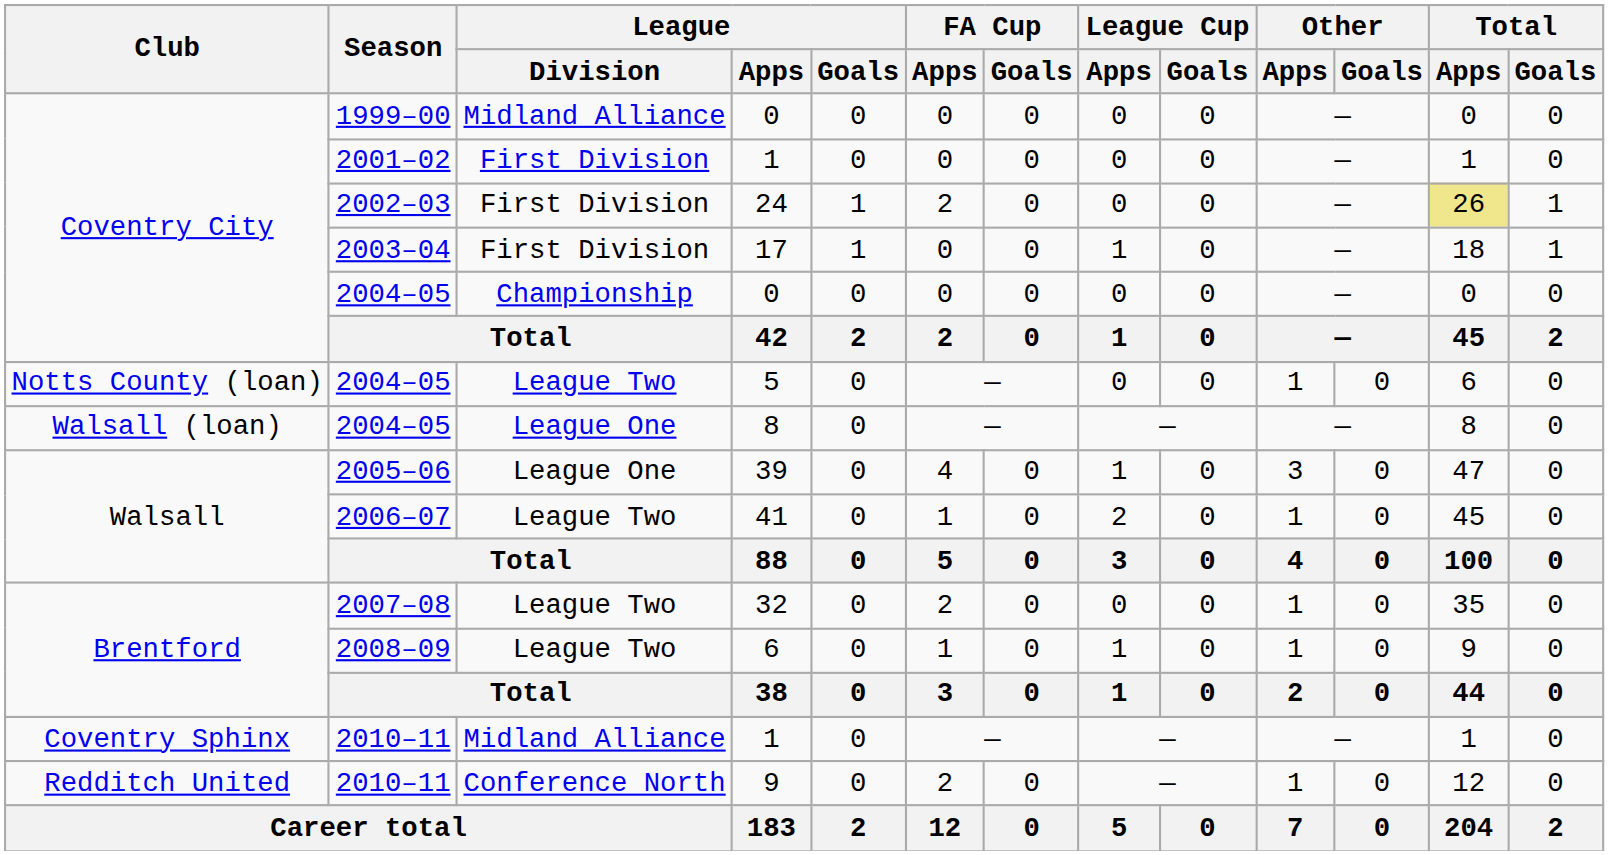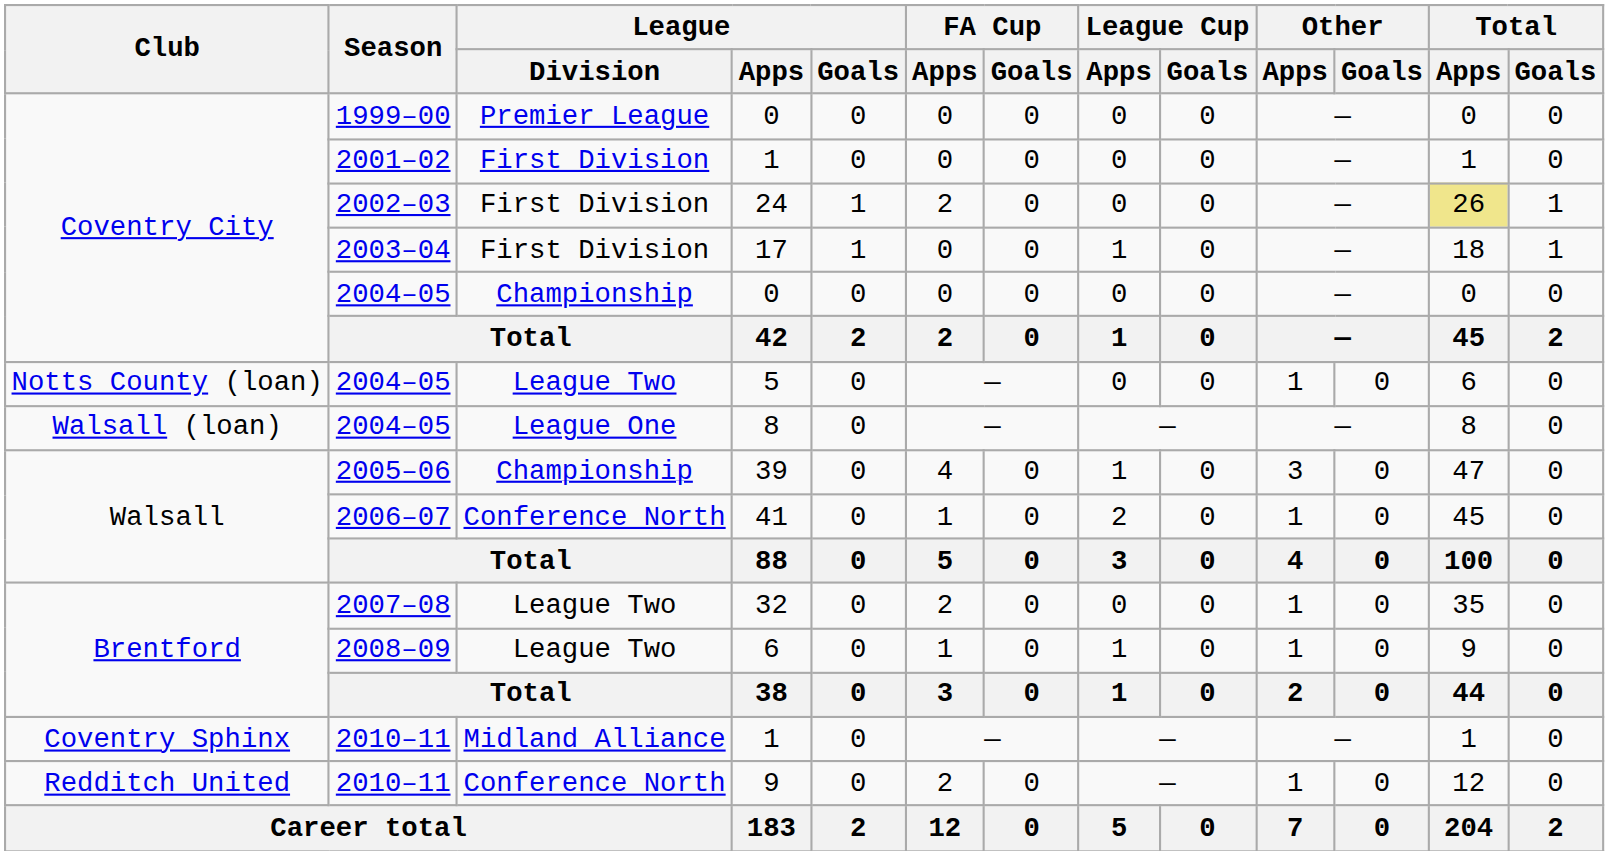1999–00 / 0 | League / Division: Midland Alliance -> Premier League
39 | League / Division: League One -> Championship
41 | League / Division: League Two -> Conference North
